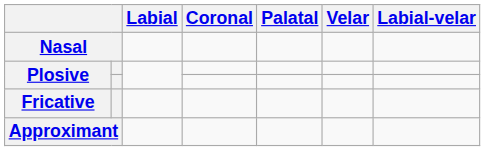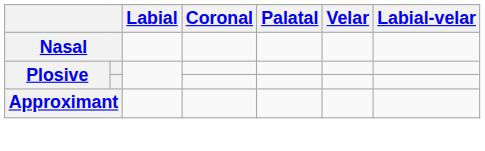- row: Fricative
